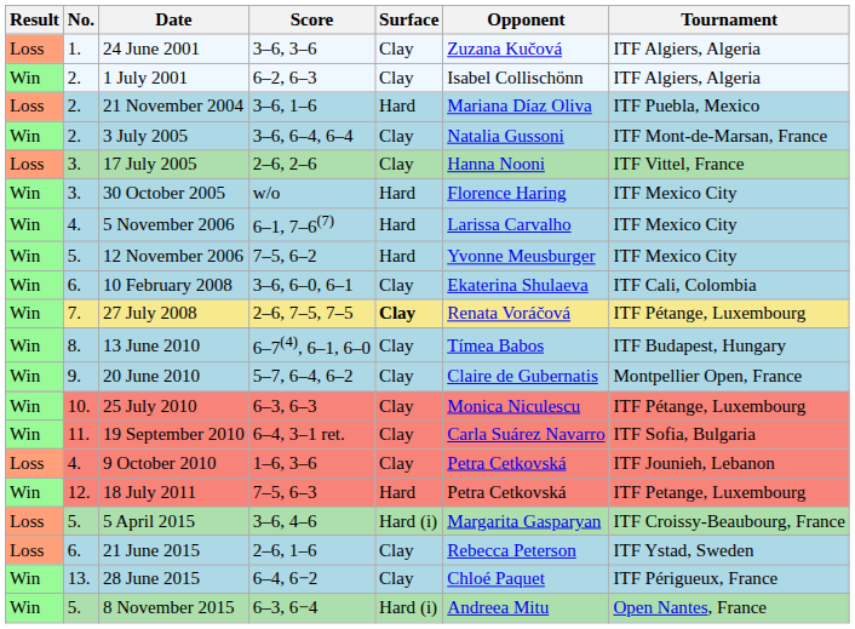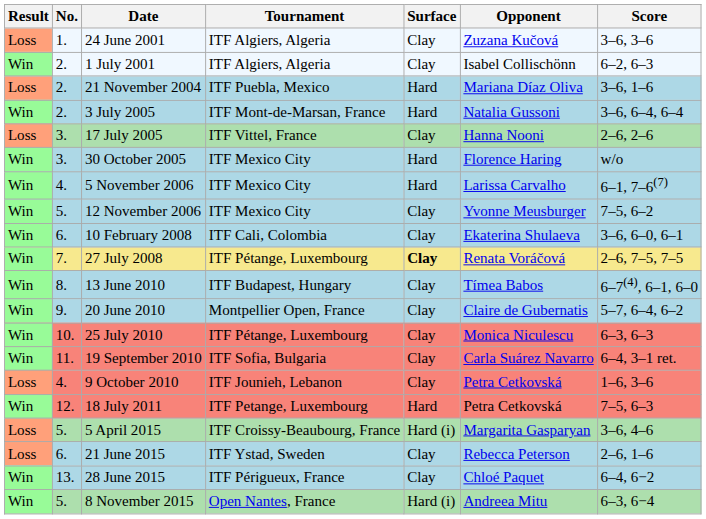columns swapped: Tournament <-> Score
3 July 2005 | Surface: Clay -> Hard
12 November 2006 | Surface: Hard -> Clay
